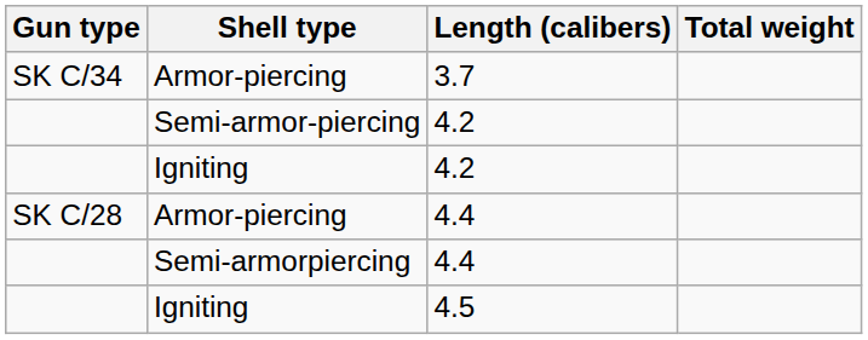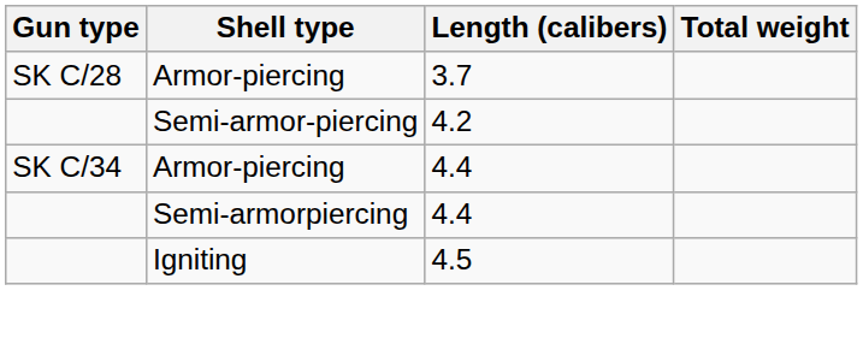Armor-piercing / 3.7 | Gun type: SK C/34 -> SK C/28
- row: Igniting | 4.2
Armor-piercing / 4.4 | Gun type: SK C/28 -> SK C/34
